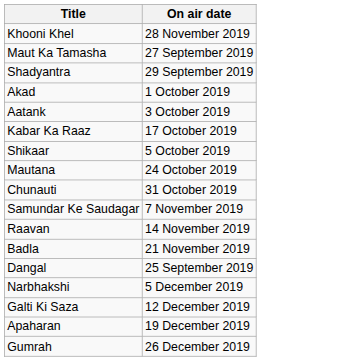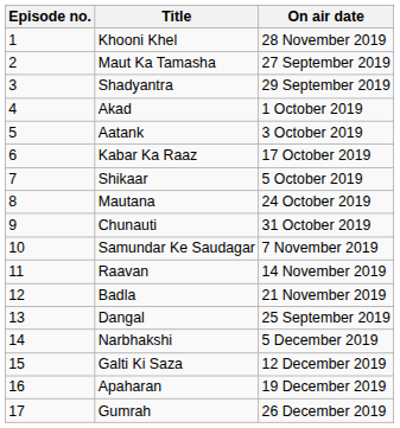+ column: Episode no. | 1 | 2 | 3 | 4 | 5 | 6 | 7 | 8 | 9 | 10 | 11 | 12 | 13 | 14 | 15 | 16 | 17
